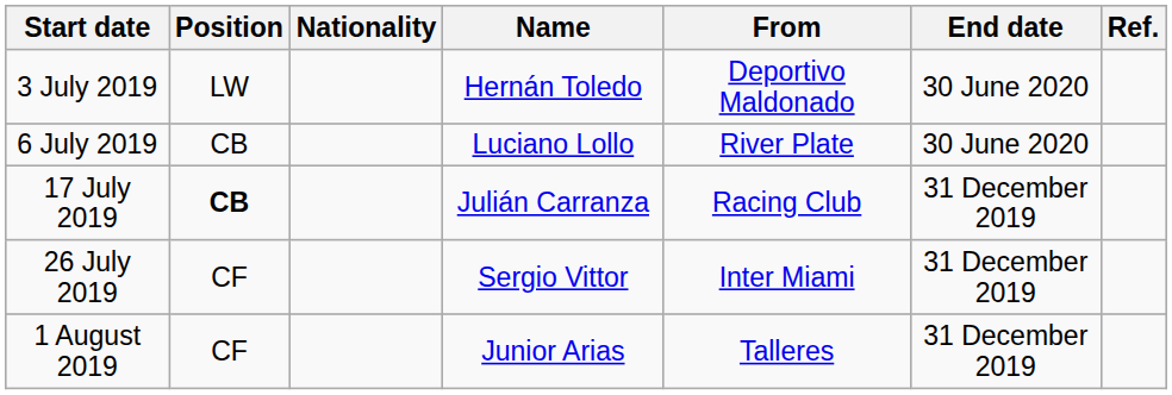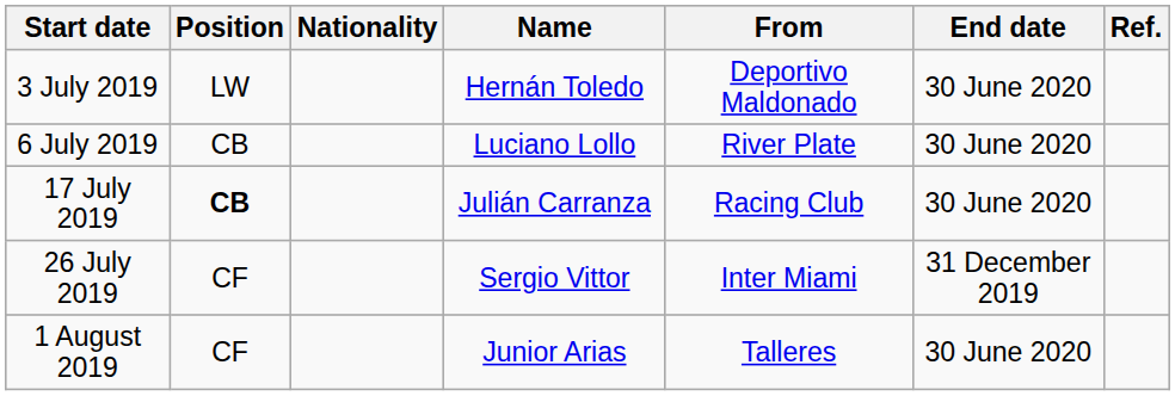17 July 2019 | End date: 31 December 2019 -> 30 June 2020
1 August 2019 | End date: 31 December 2019 -> 30 June 2020
